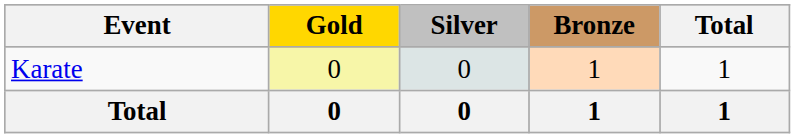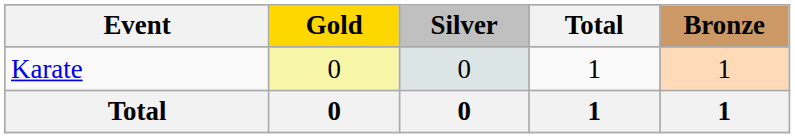columns swapped: Bronze <-> Total
